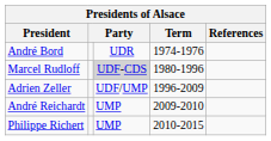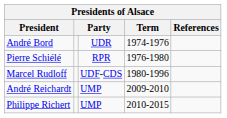+ row: Pierre Schiélé | RPR | 1976-1980
Marcel Rudloff | column 3: lightgrey background -> no background
- row: Adrien Zeller | UDF/UMP | 1996-2009
